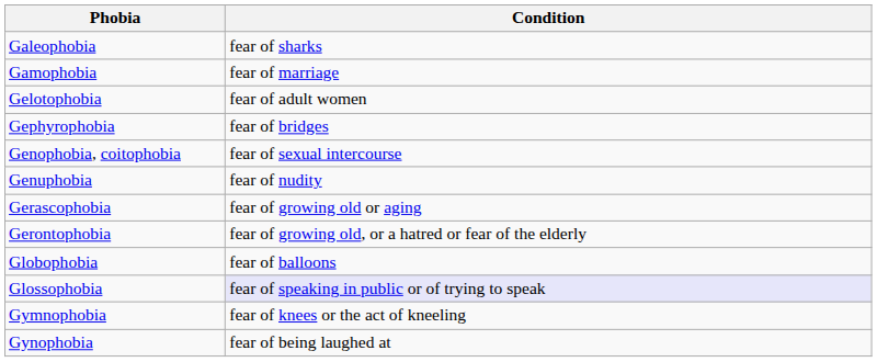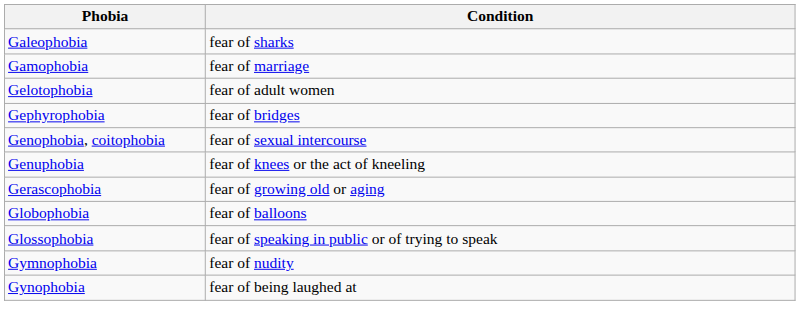Genuphobia | Condition: fear of nudity -> fear of knees or the act of kneeling
- row: Gerontophobia | fear of growing old, or a hatred or fear of the elderly
Glossophobia | Condition: lavender background -> no background
Gymnophobia | Condition: fear of knees or the act of kneeling -> fear of nudity
